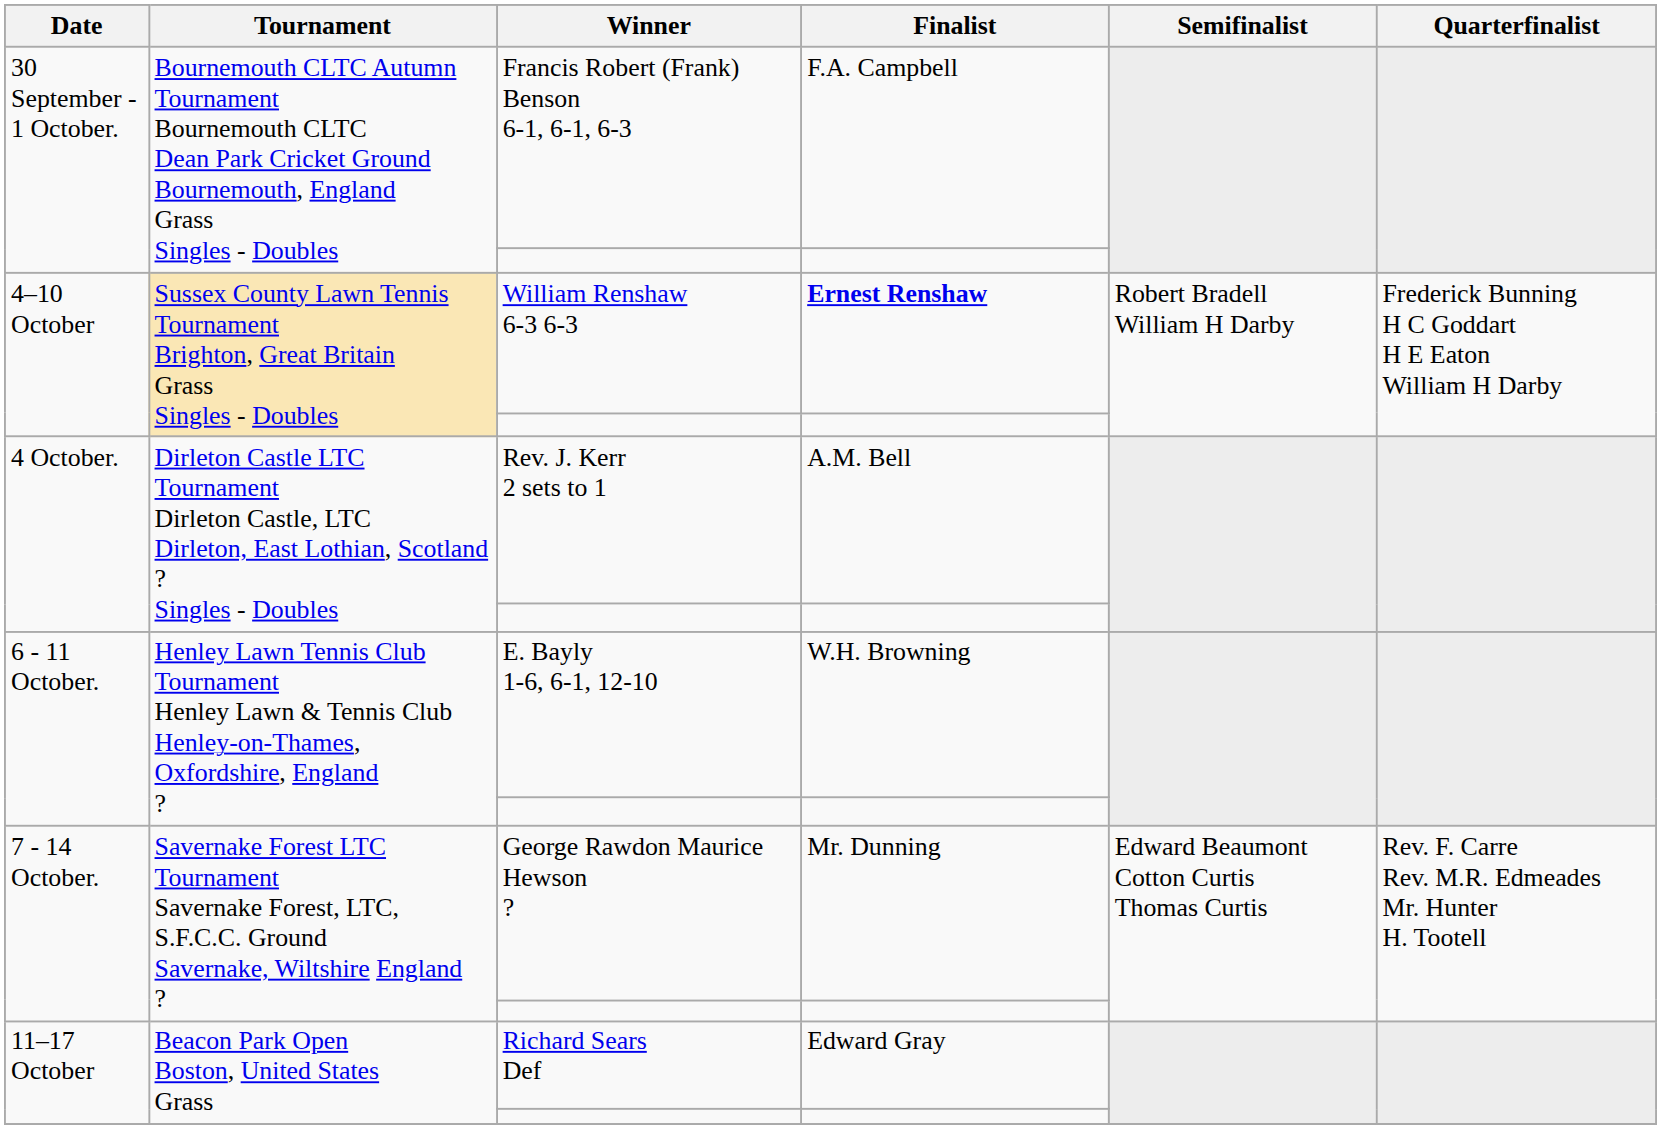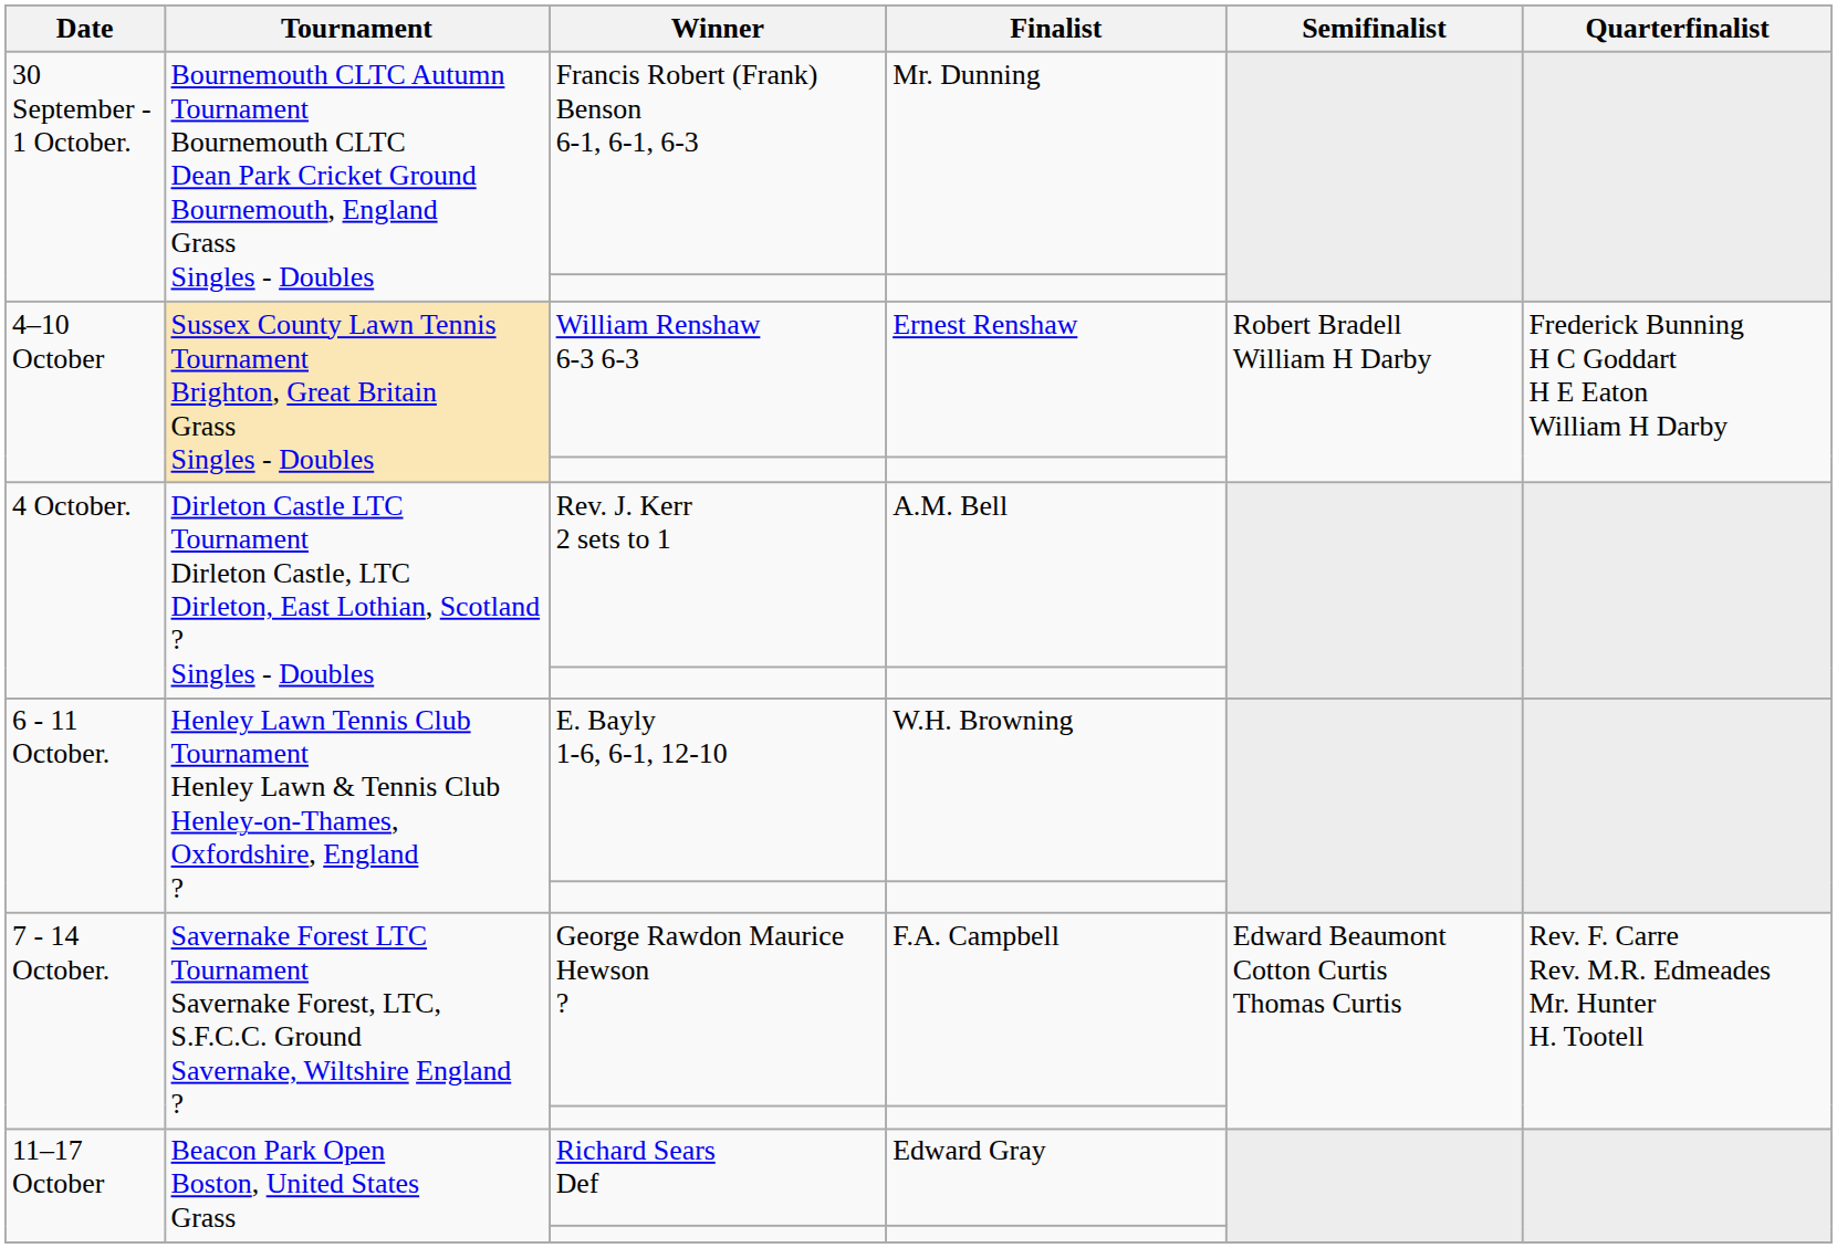Francis Robert (Frank) Benson 6-1, 6-1, 6-3 | Finalist: F.A. Campbell -> Mr. Dunning
William Renshaw 6-3 6-3 | Finalist: bold -> normal
George Rawdon Maurice Hewson ? | Finalist: Mr. Dunning -> F.A. Campbell
